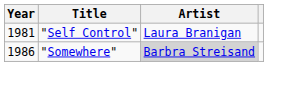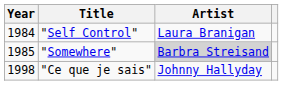"Self Control" | Year: 1981 -> 1984
"Somewhere" | Year: 1986 -> 1985
+ row: 1998 | "Ce que je sais" | Johnny Hallyday
